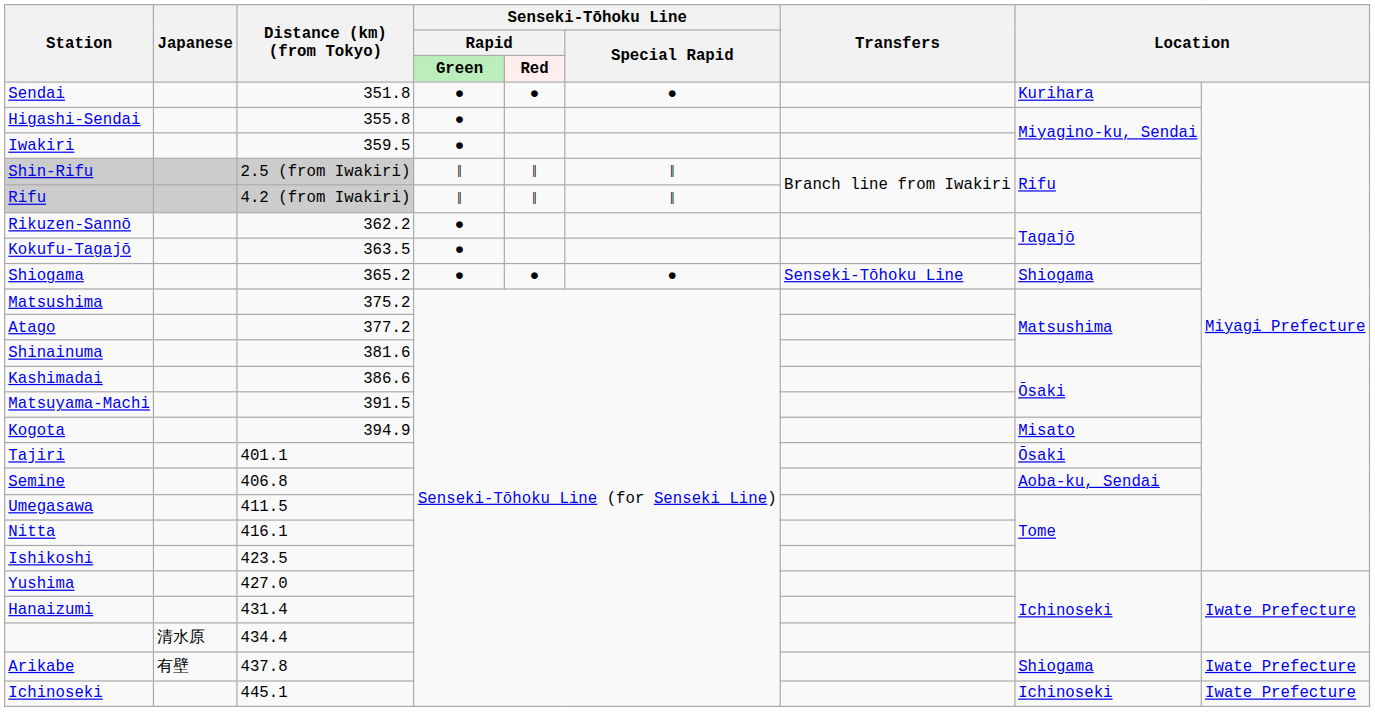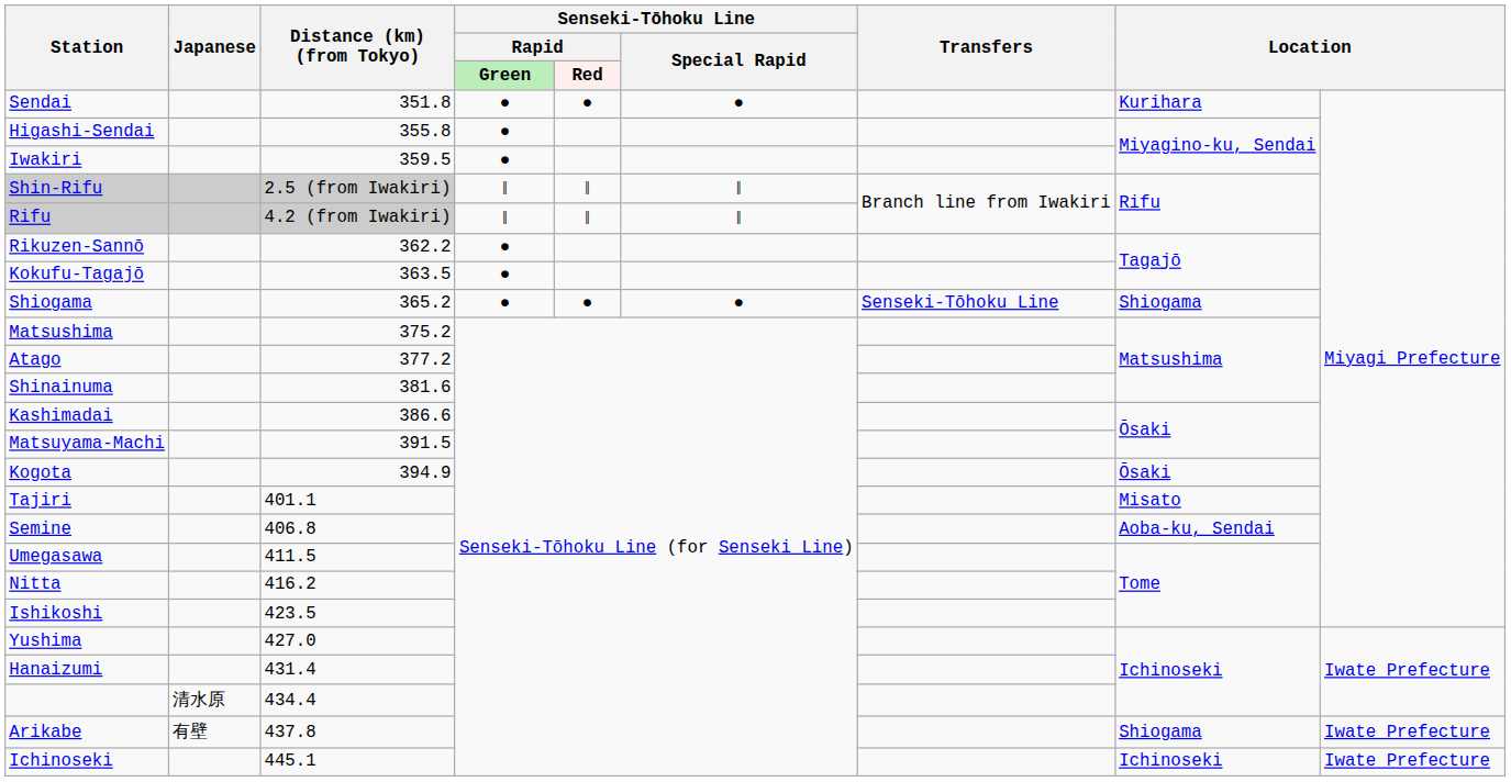Kogota | column 8: Misato -> Ōsaki
Tajiri | column 8: Ōsaki -> Misato
Nitta | Distance (km) (from Tokyo): 416.1 -> 416.2
